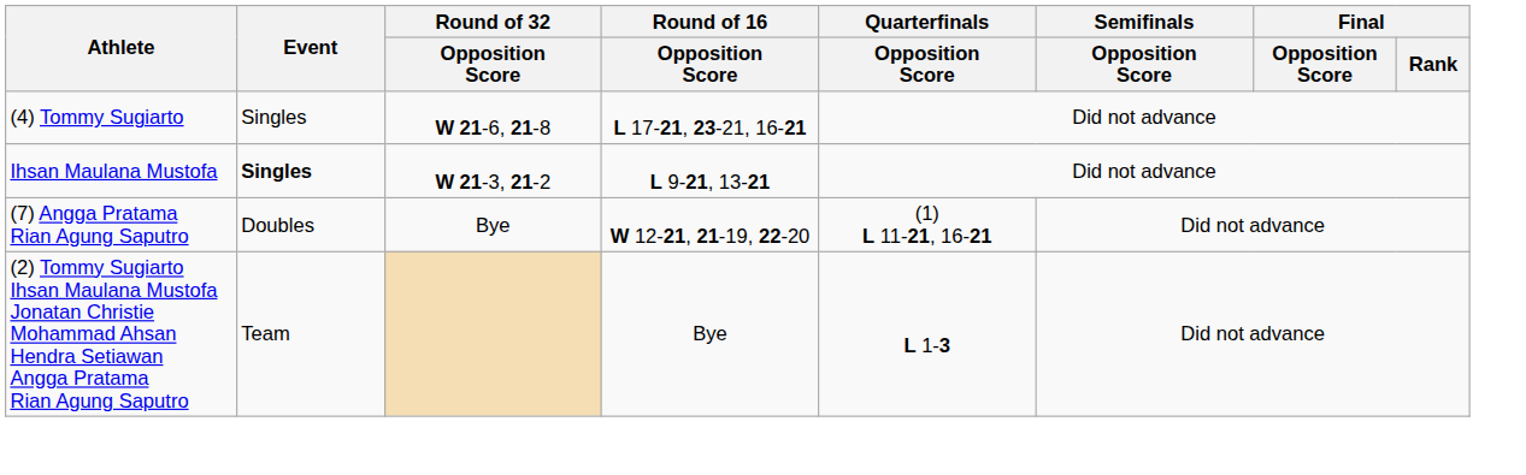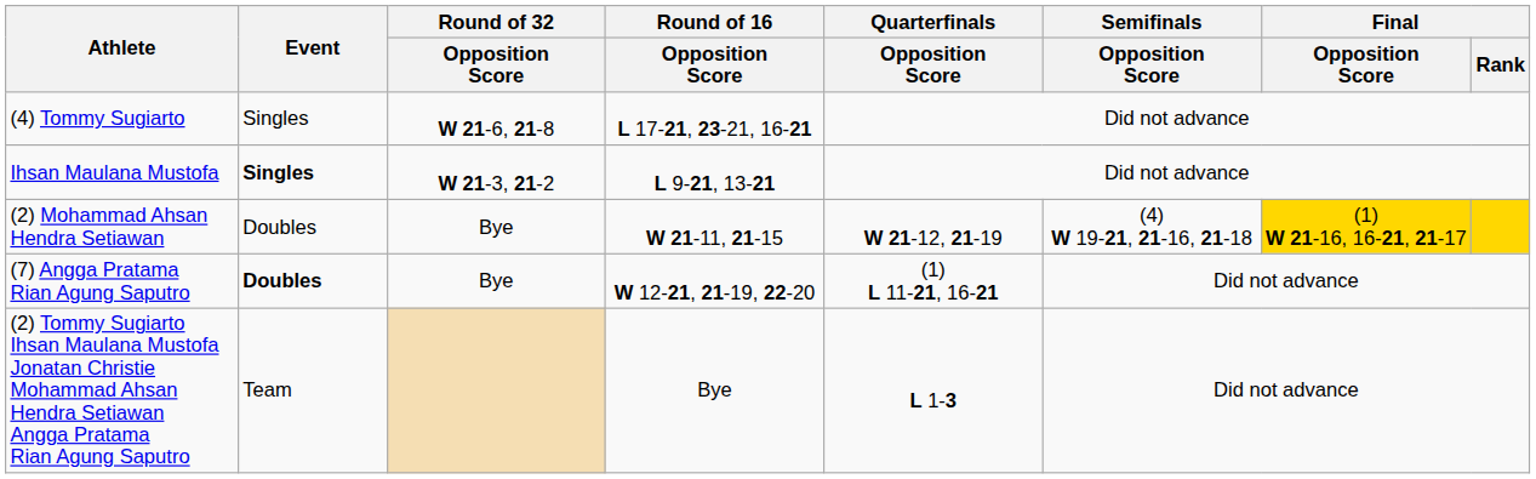+ row: (2) Mohammad Ahsan Hendra Setiawan | Doubles | Bye | W 21-11, 21-15 | W 21-12, 21-19 | (4) W 19-21, 21-16, 21-18 | (1) W 21-16, 16-21, 21-17
(7) Angga Pratama Rian Agung Saputro | Event: normal -> bold
